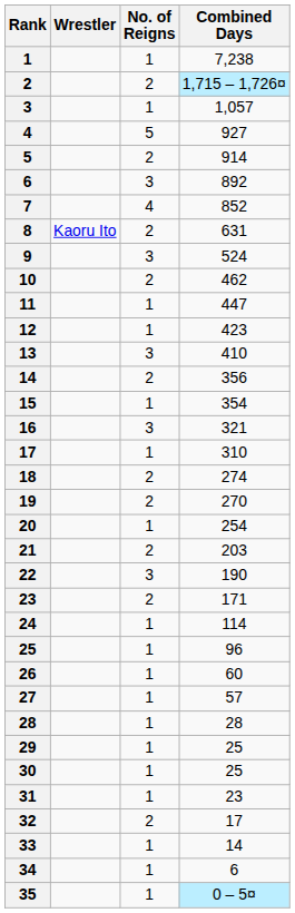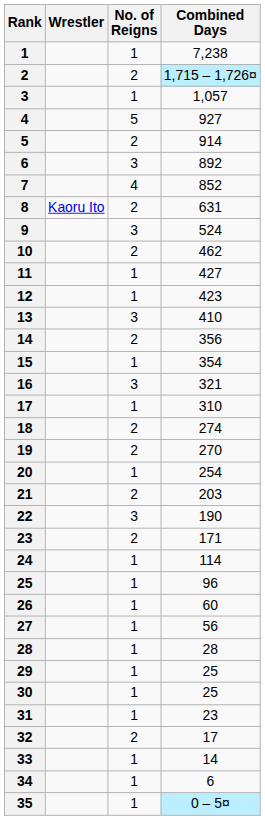11 | Combined Days: 447 -> 427
27 | Combined Days: 57 -> 56
